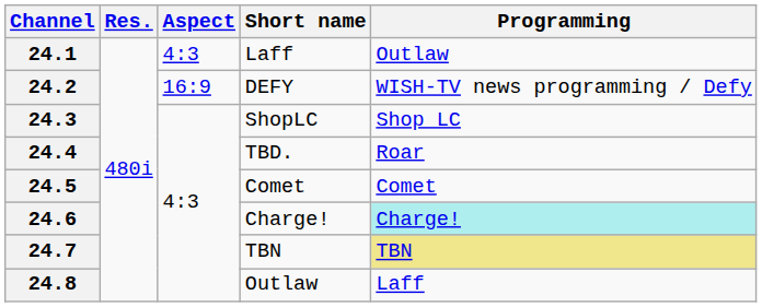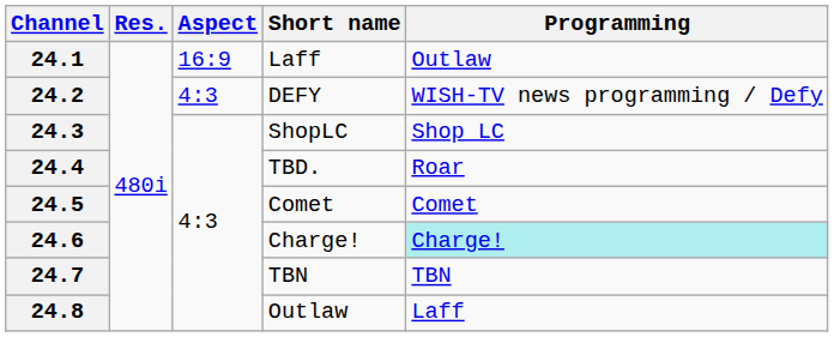24.1 | Aspect: 4:3 -> 16:9
24.2 | Aspect: 16:9 -> 4:3
24.7 | Programming: khaki background -> no background
